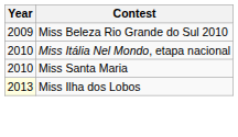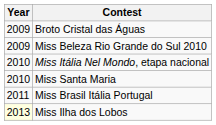+ row: 2009 | Broto Cristal das Águas
+ row: 2011 | Miss Brasil Itália Portugal
